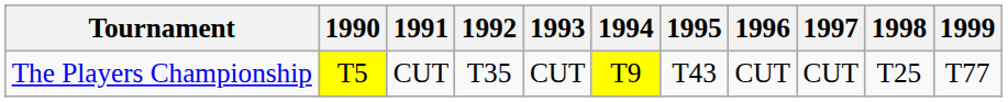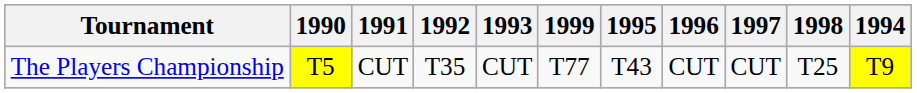columns swapped: 1994 <-> 1999
